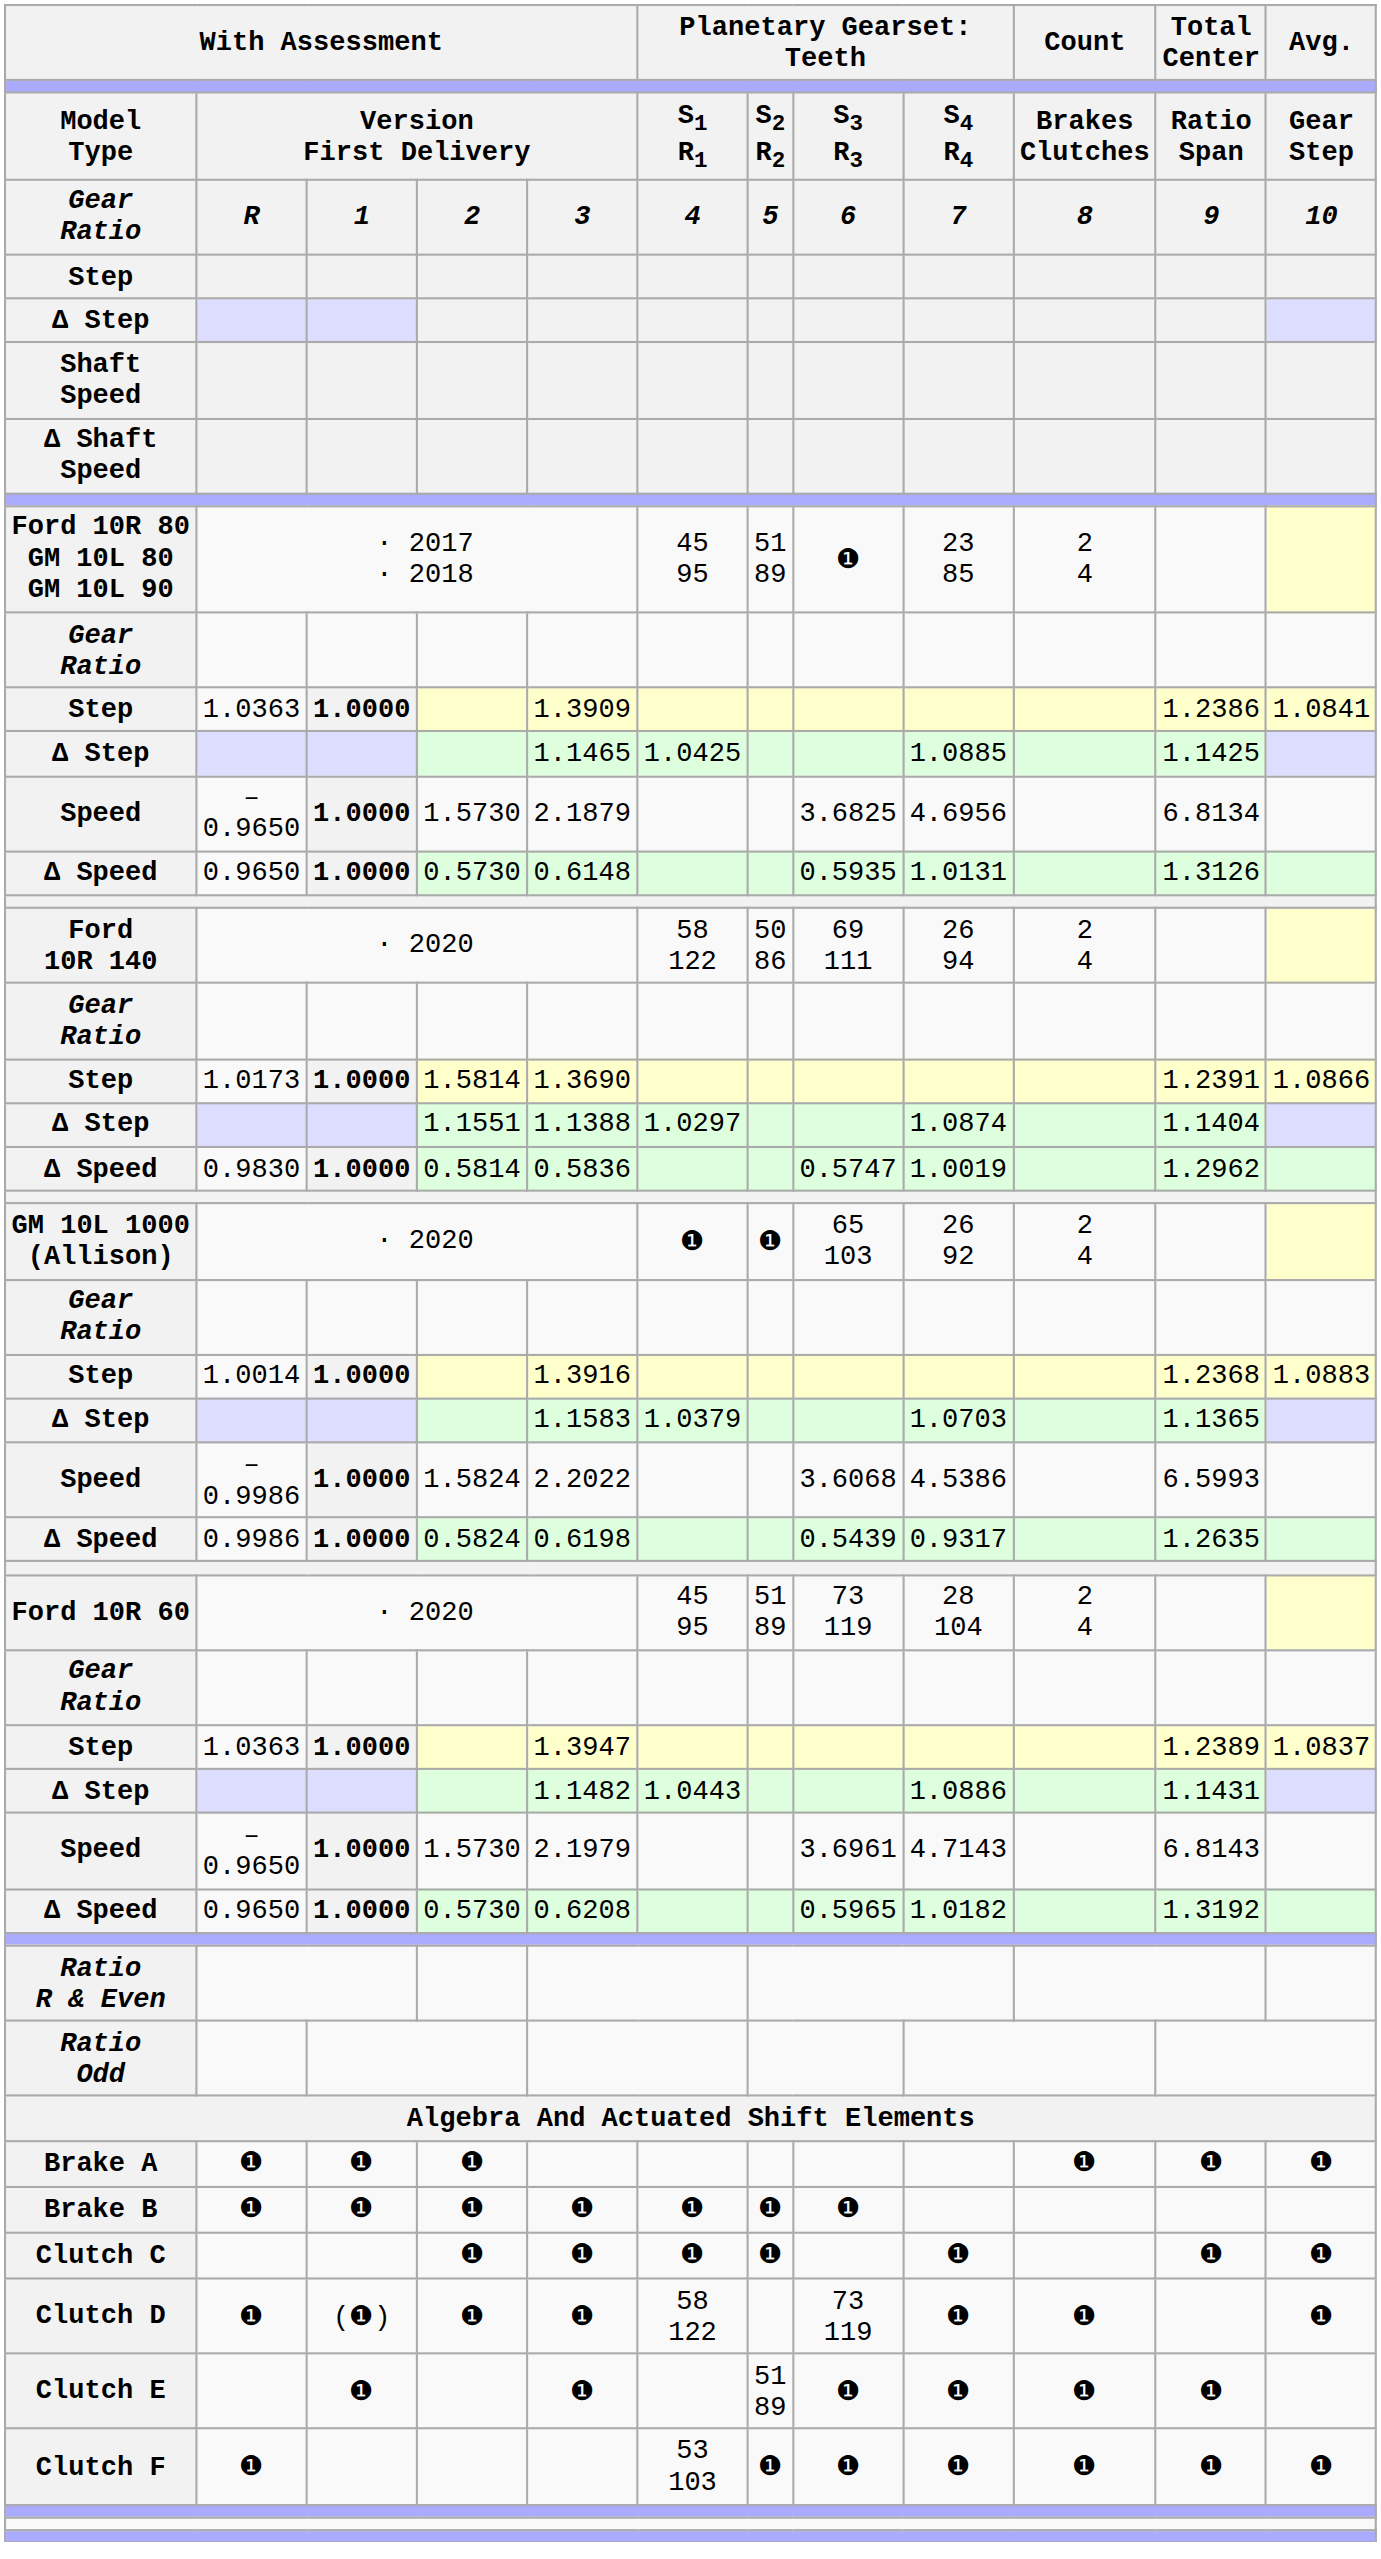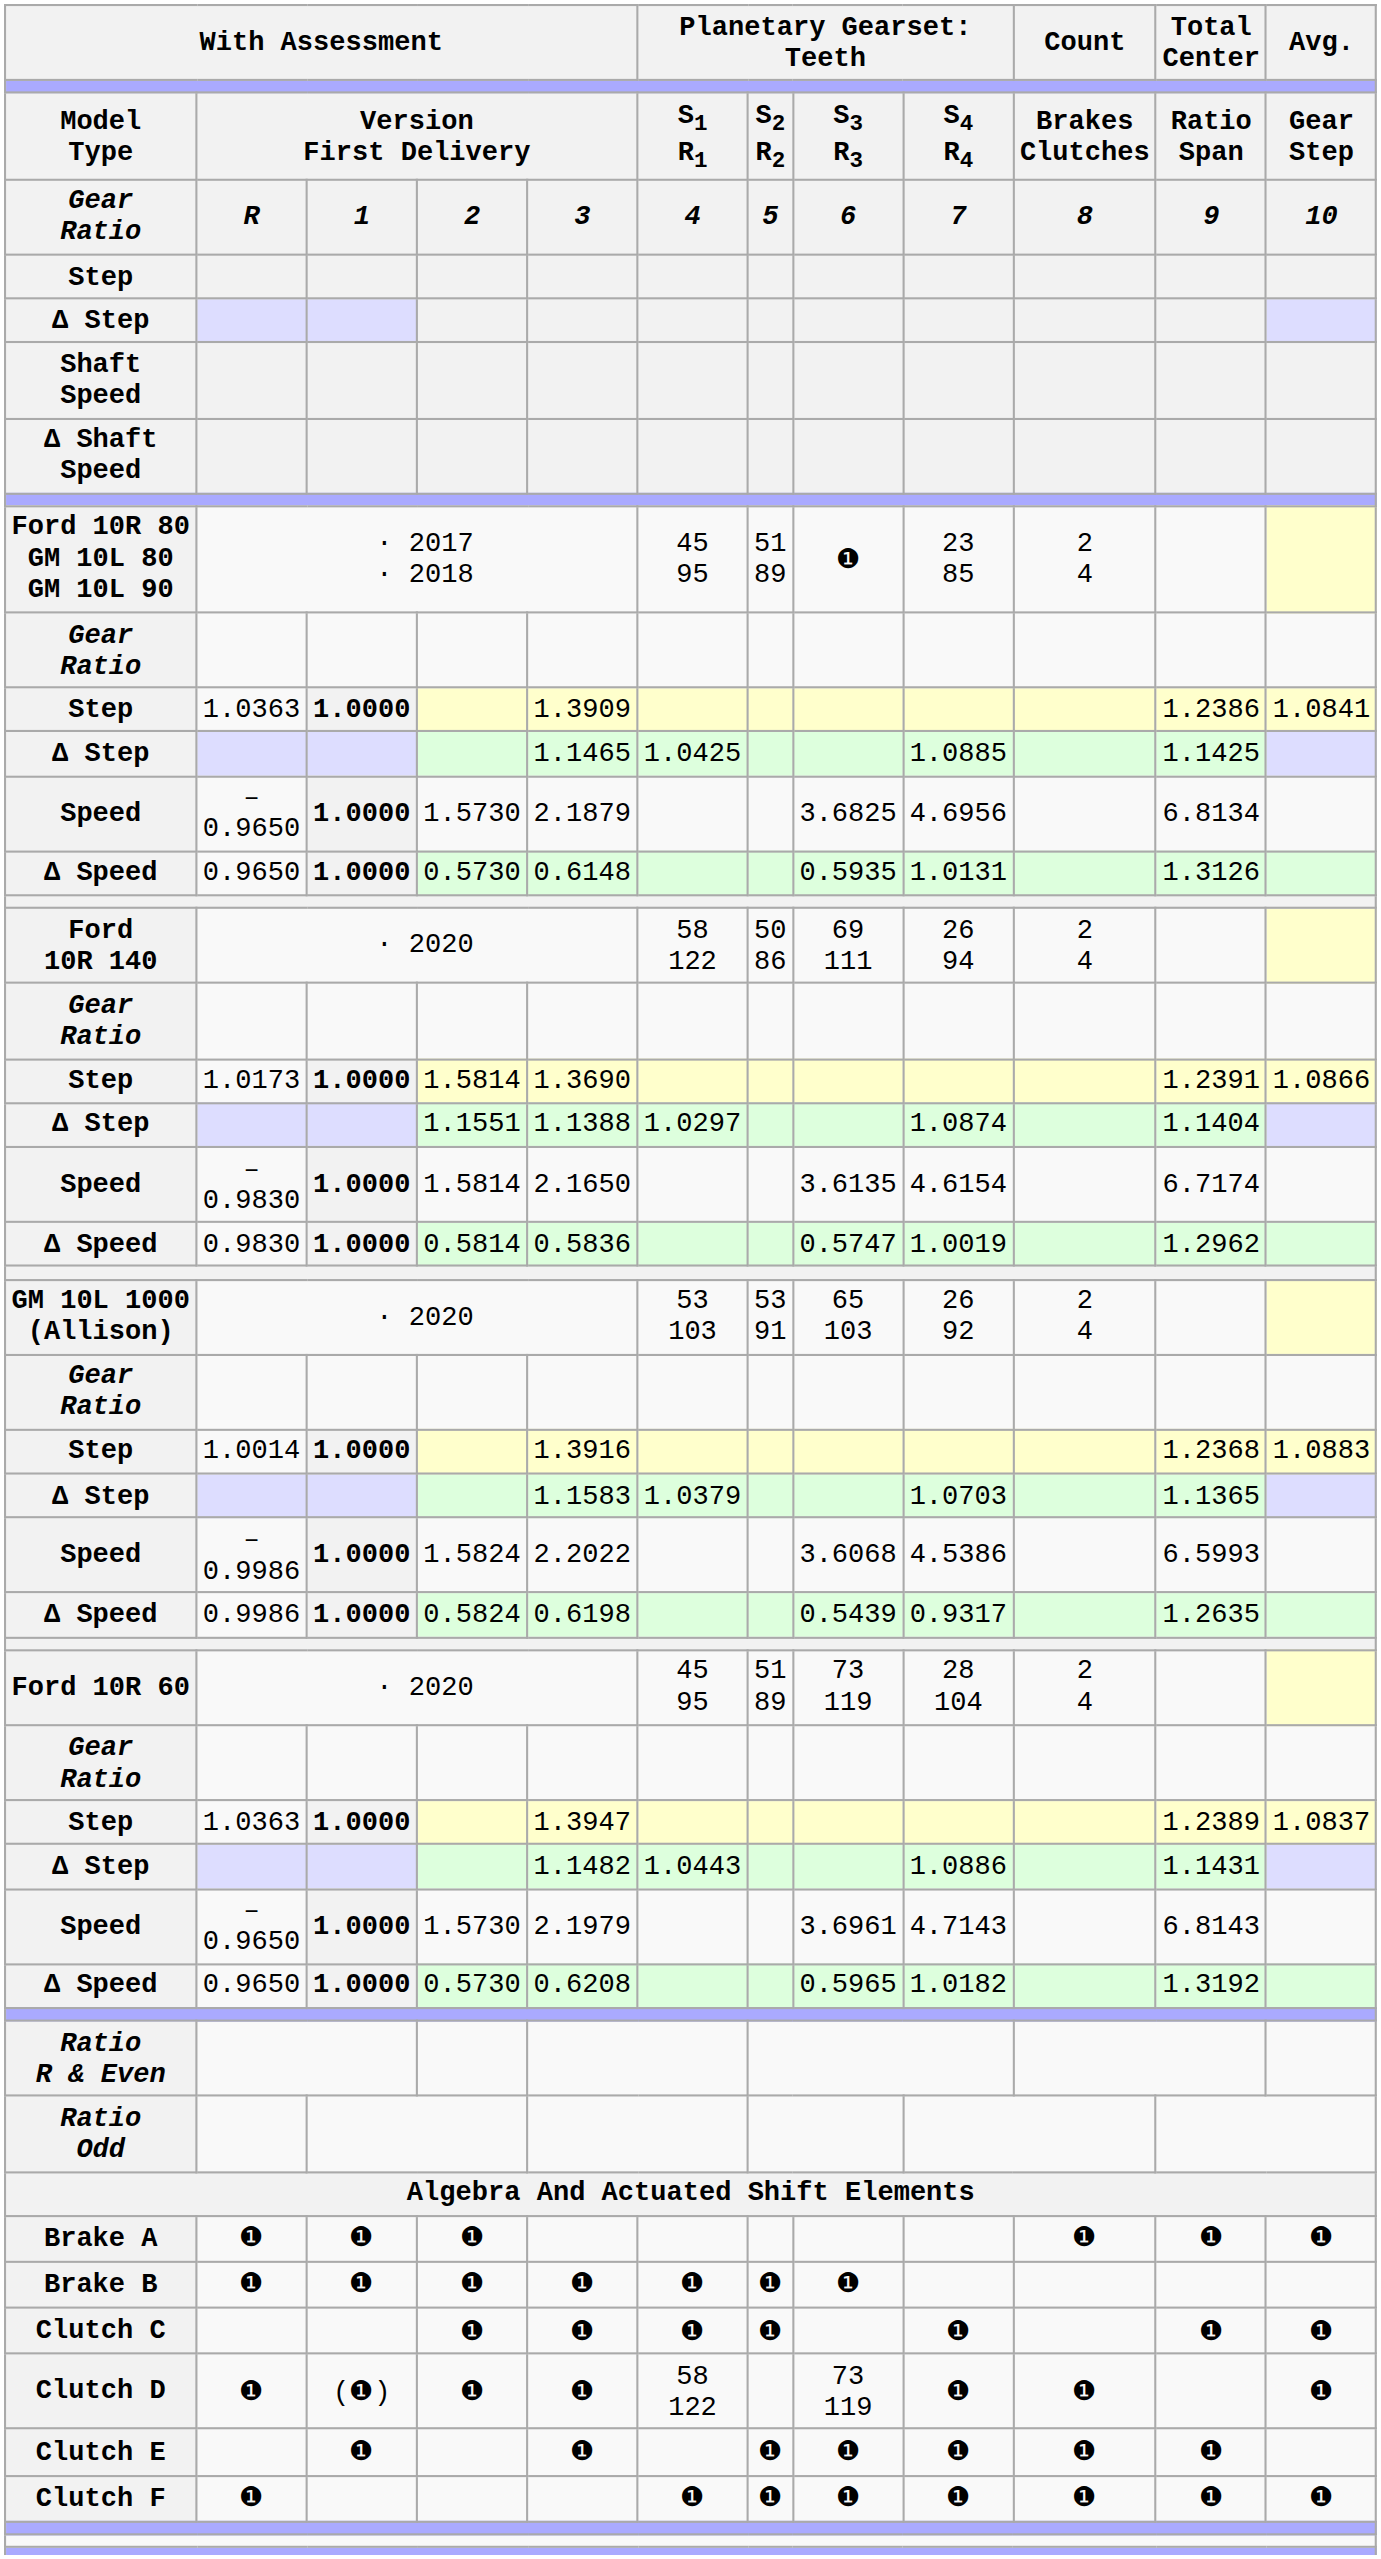+ row: Speed | –0.9830 | 1.0000 | 1.5814 | 2.1650 | 3.6135 | 4.6154 | 6.7174
GM 10L 1000 (Allison) | column 6: ❶ -> 53 103
GM 10L 1000 (Allison) | column 7: ❶ -> 53 91
Clutch E | column 7: 51 89 -> ❶
Clutch F | column 6: 53 103 -> ❶
